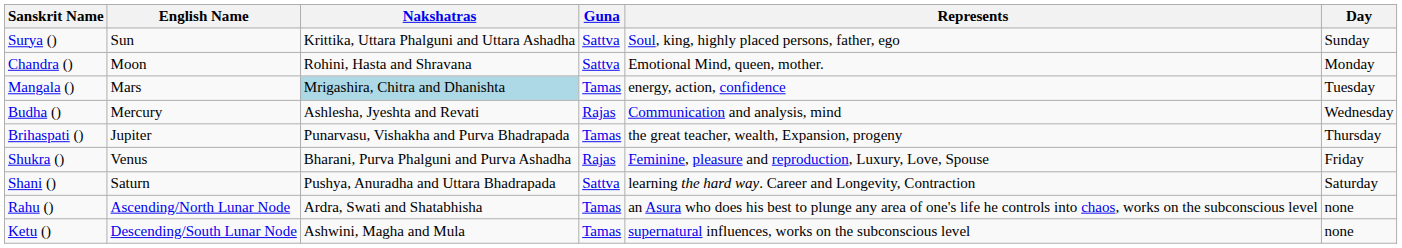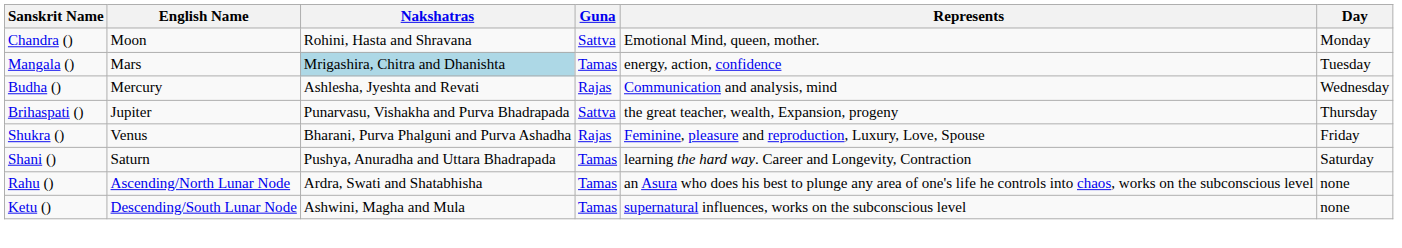- row: Surya () | Sun | Krittika, Uttara Phalguni and Uttara Ashadha | Sattva | Soul, king, highly placed persons, father, ego | Sunday
Brihaspati () | Guna: Tamas -> Sattva
Shani () | Guna: Sattva -> Tamas
